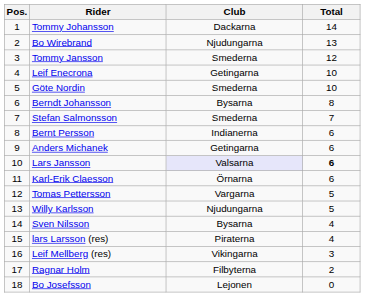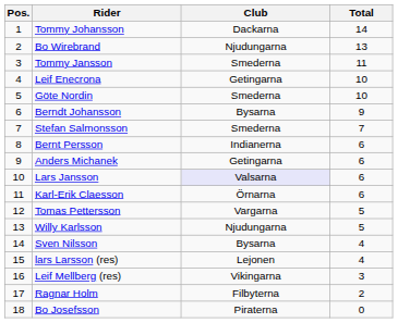Tommy Jansson | Total: 12 -> 11
Berndt Johansson | Total: 8 -> 9
Lars Jansson | Total: bold -> normal
lars Larsson (res) | Club: Piraterna -> Lejonen
Bo Josefsson | Club: Lejonen -> Piraterna
